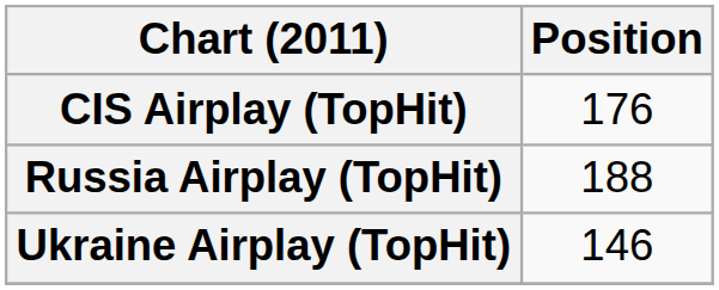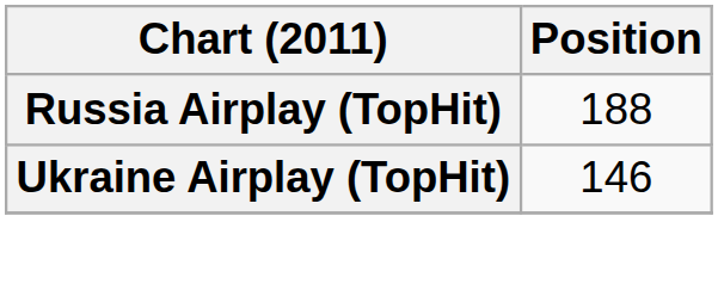- row: CIS Airplay (TopHit) | 176
